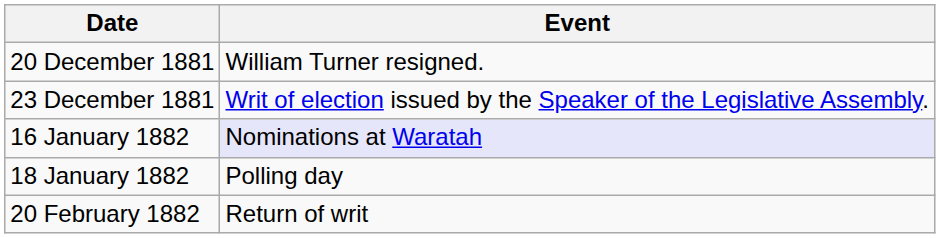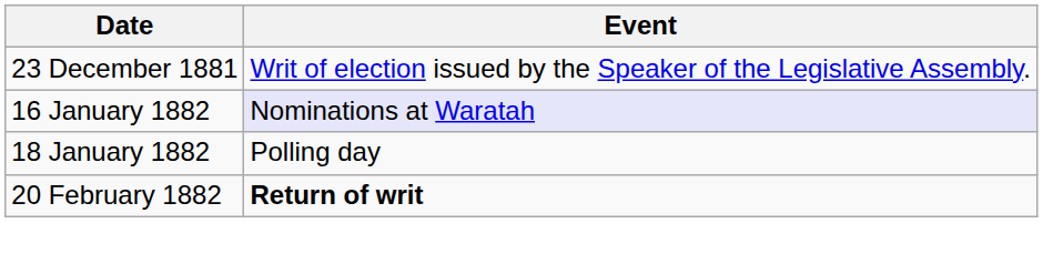- row: 20 December 1881 | William Turner resigned.
20 February 1882 | Event: normal -> bold
